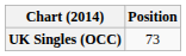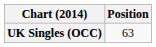UK Singles (OCC) | Position: 73 -> 63
